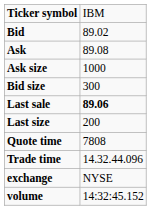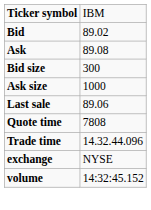rows swapped: Bid size <-> Ask size
Last sale | column 2: bold -> normal
- row: Last size | 200
